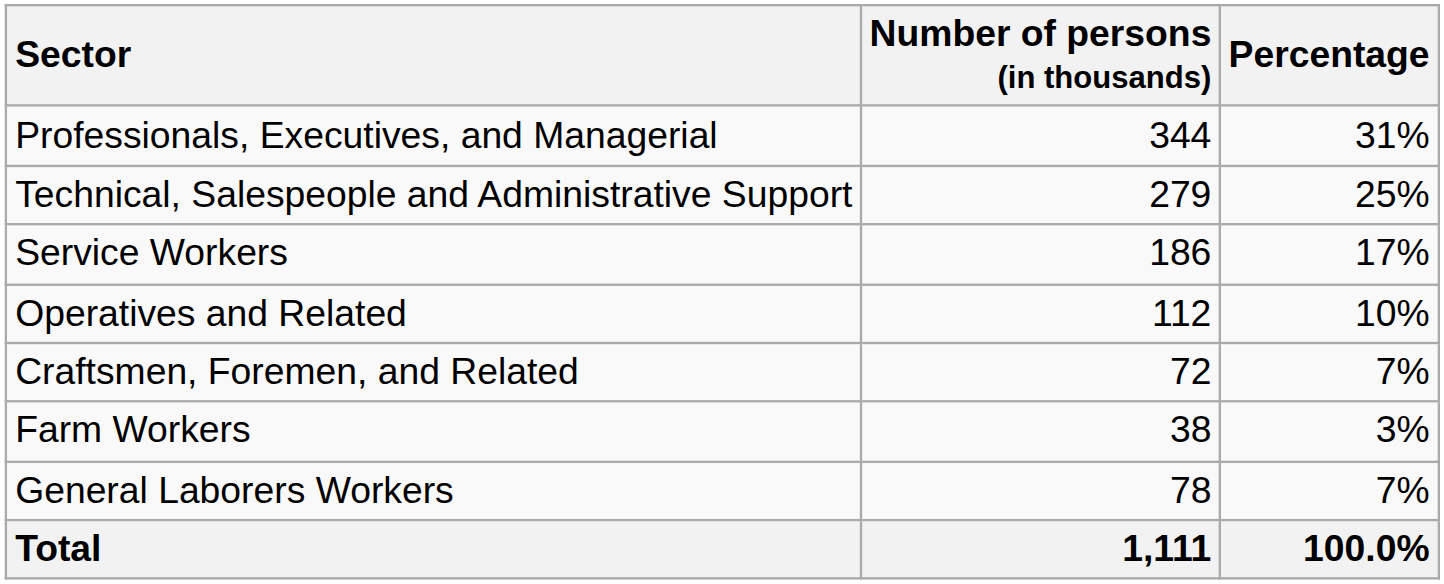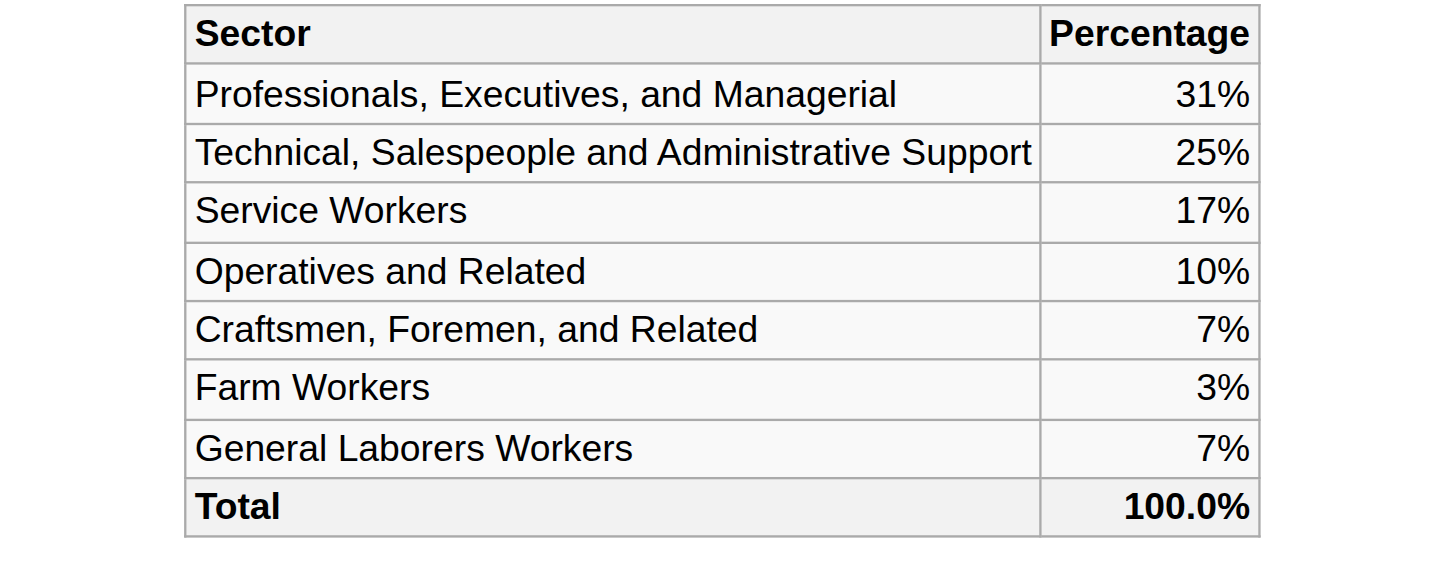- column: Number of persons (in thousands) | 344 | 279 | 186 | 112 | 72 | 38 | 78 | 1,111
